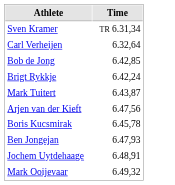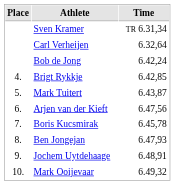+ column: Place | 4. | 5. | 6. | 7. | 8. | 9. | 10.
Bob de Jong | Time: 6.42,85 -> 6.42,24
Brigt Rykkje | Time: 6.42,24 -> 6.42,85
